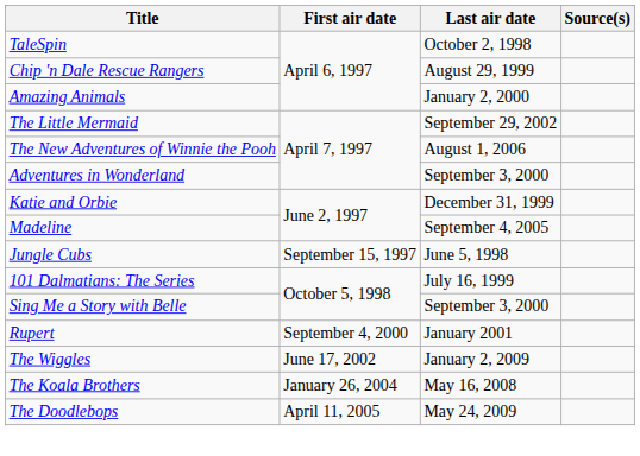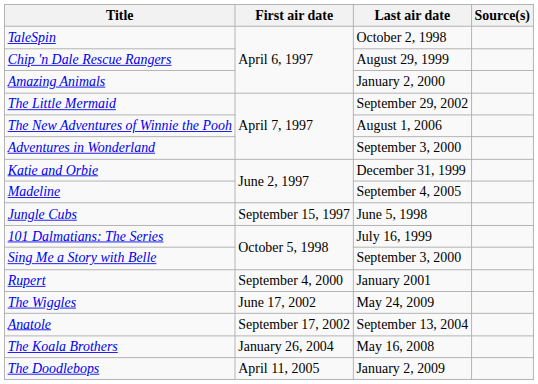The Wiggles | Last air date: January 2, 2009 -> May 24, 2009
+ row: Anatole | September 17, 2002 | September 13, 2004
The Doodlebops | Last air date: May 24, 2009 -> January 2, 2009
